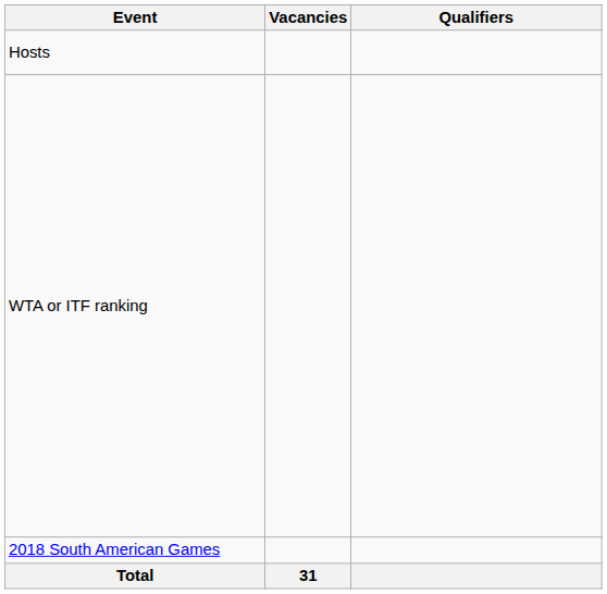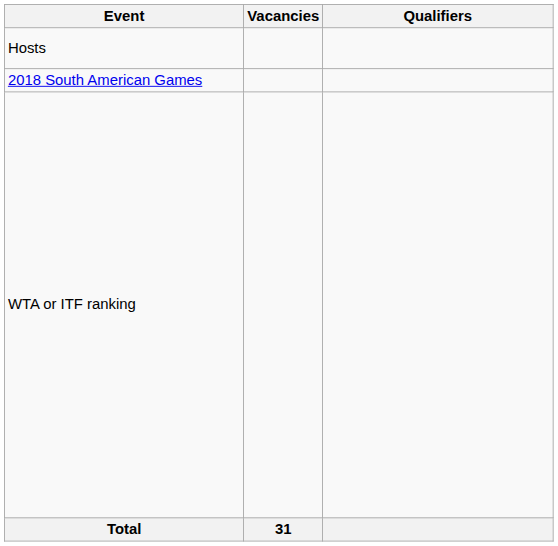rows swapped: 2018 South American Games <-> WTA or ITF ranking
